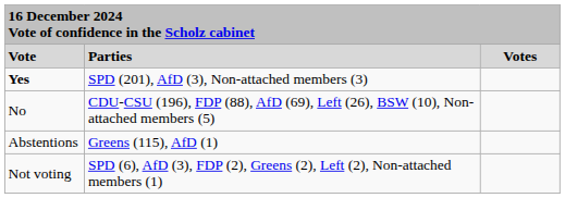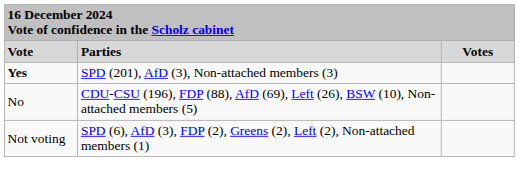- row: Abstentions | Greens (115), AfD (1)
